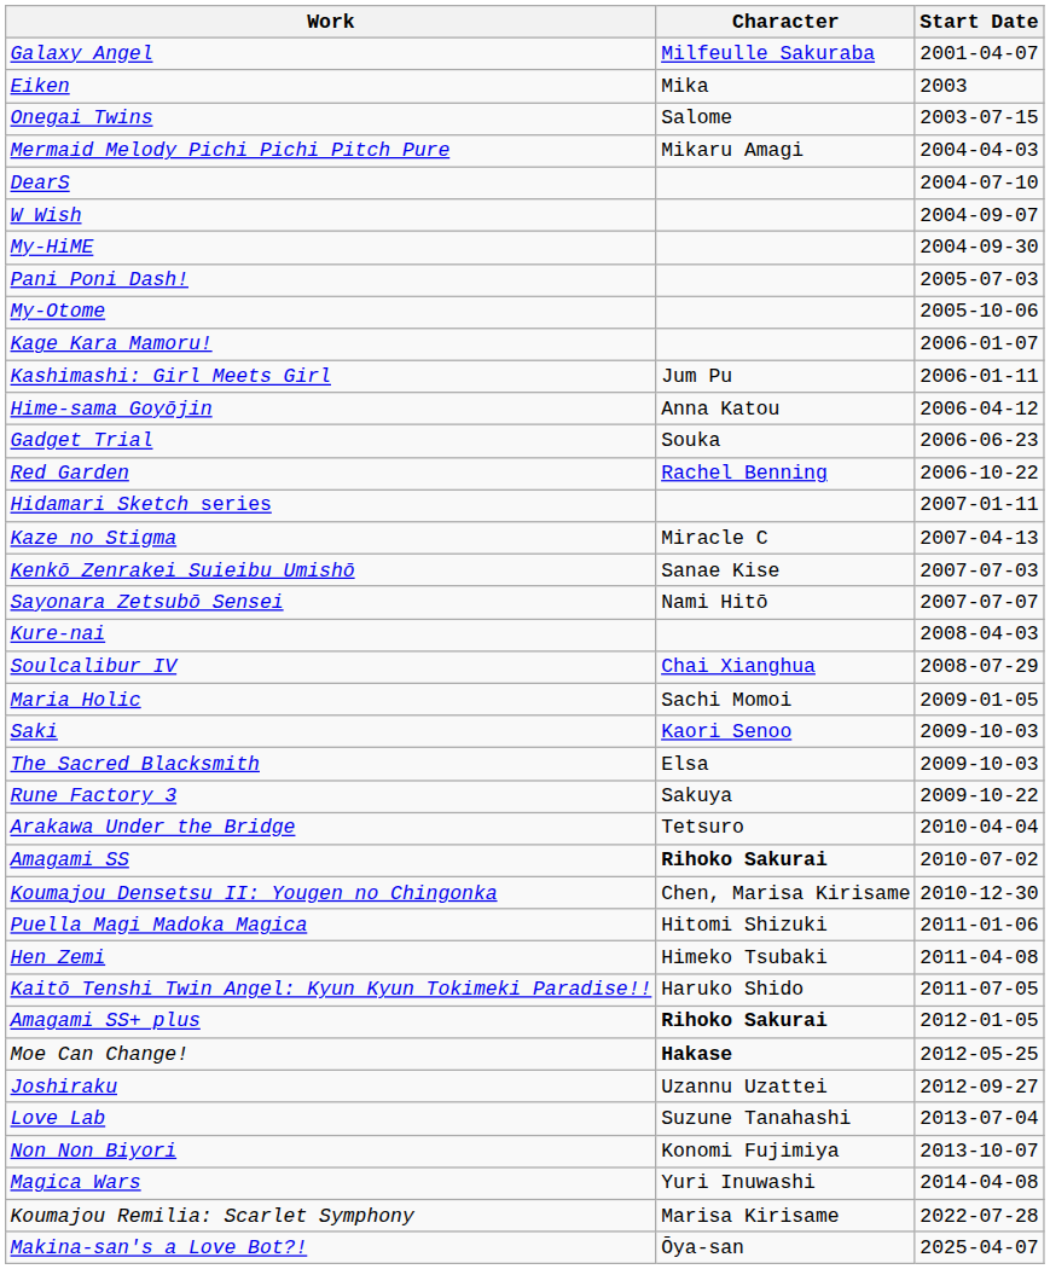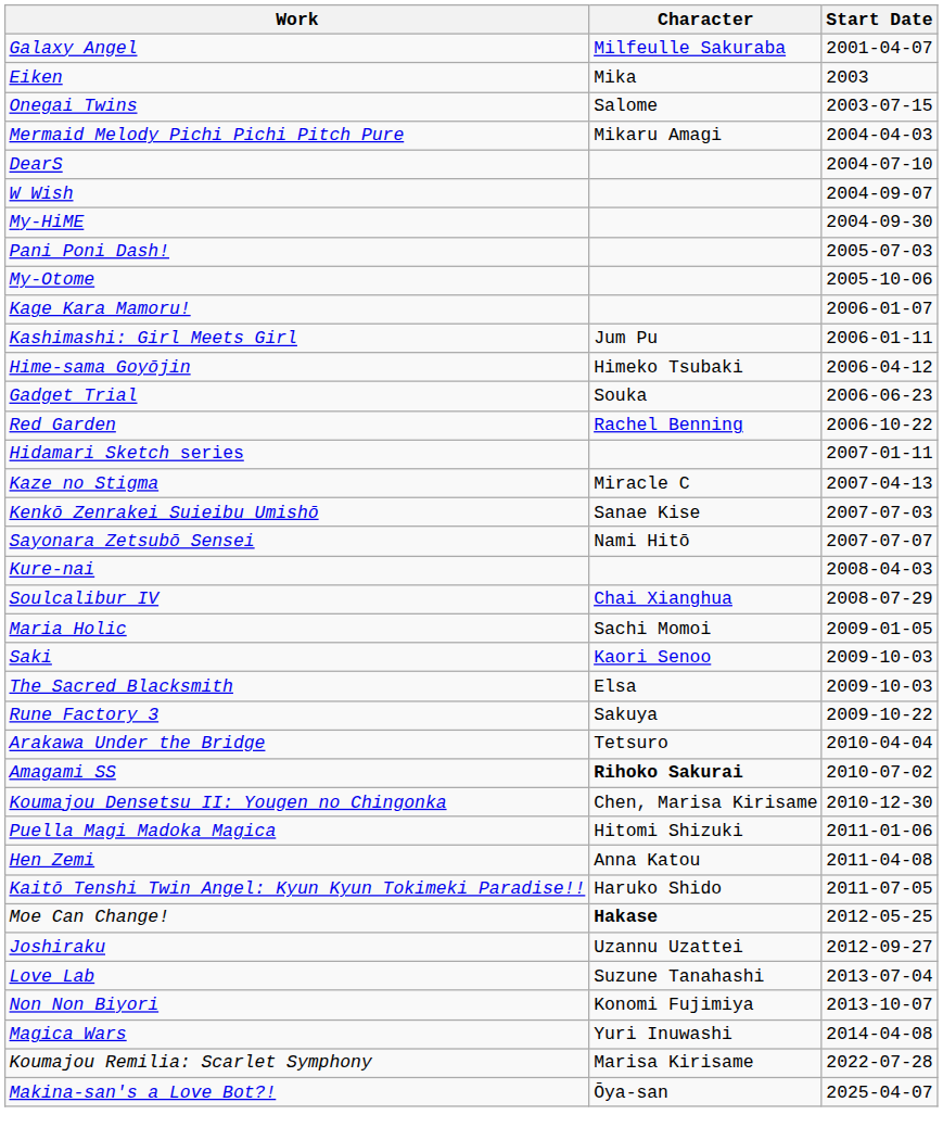Hime-sama Goyōjin | Character: Anna Katou -> Himeko Tsubaki
Hen Zemi | Character: Himeko Tsubaki -> Anna Katou
- row: Amagami SS+ plus | Rihoko Sakurai | 2012-01-05
